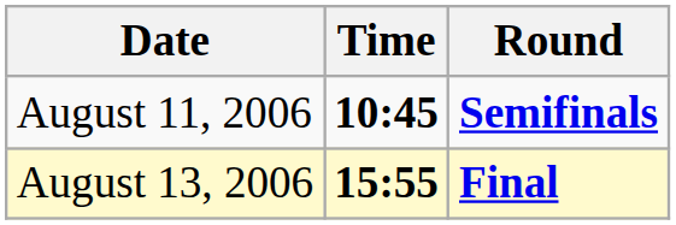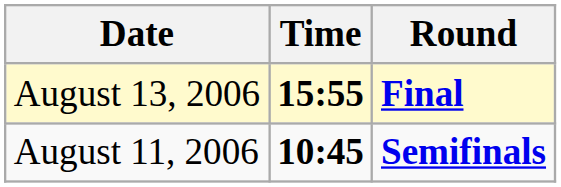rows swapped: August 11, 2006 <-> August 13, 2006
